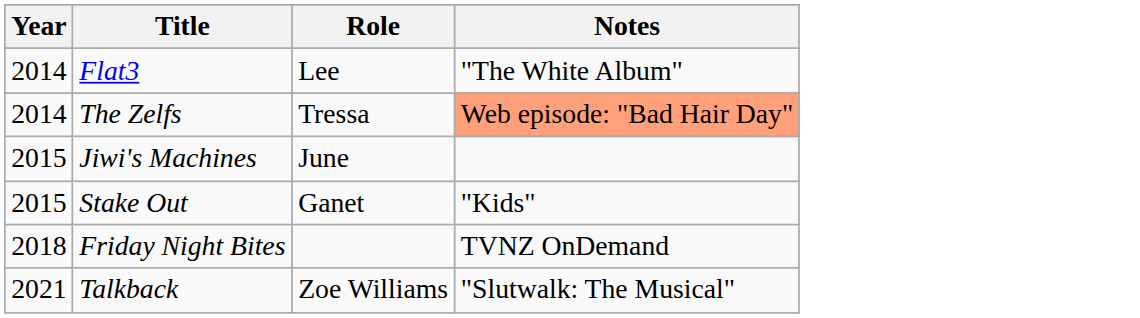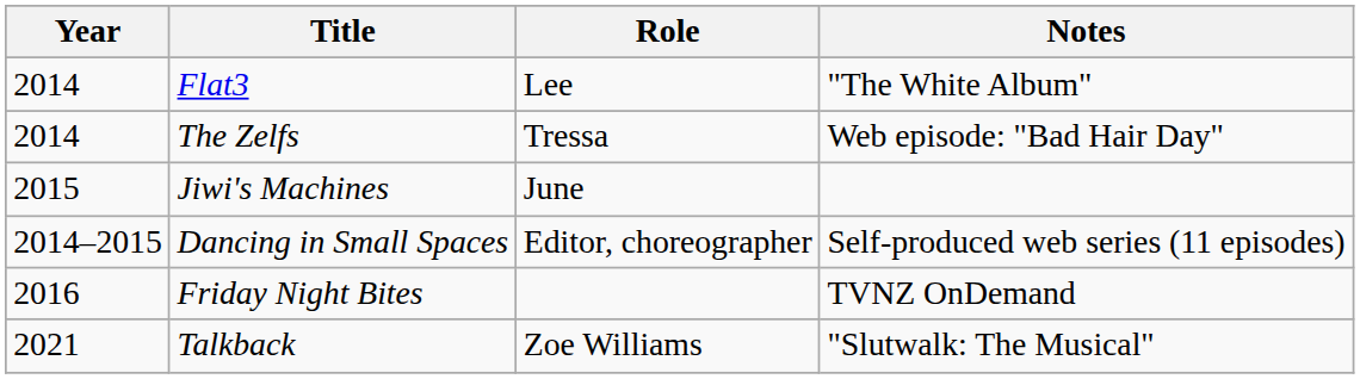The Zelfs | Notes: lightsalmon background -> no background
+ row: 2014–2015 | Dancing in Small Spaces | Editor, choreographer | Self-produced web series (11 episodes)
- row: 2015 | Stake Out | Ganet | "Kids"
Friday Night Bites | Year: 2018 -> 2016
